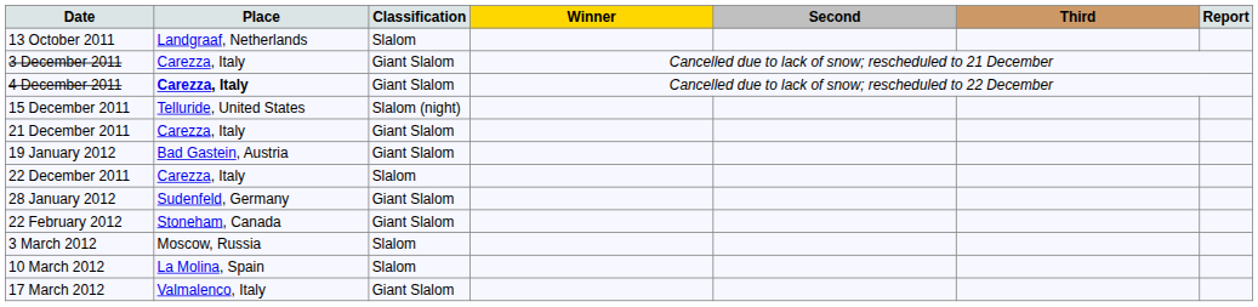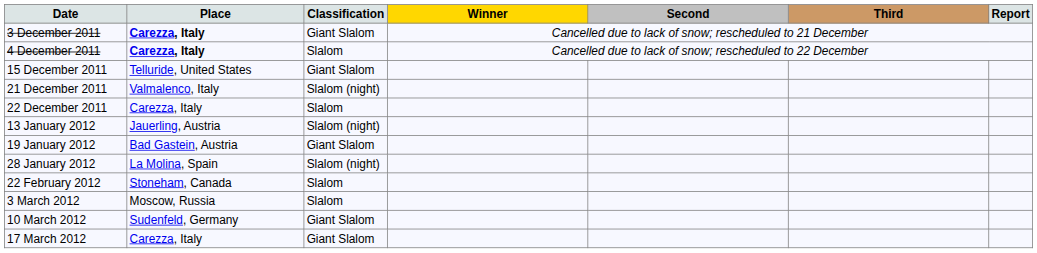- row: 13 October 2011 | Landgraaf, Netherlands | Slalom
3 December 2011 | Place: normal -> bold
4 December 2011 | Classification: Giant Slalom -> Slalom
15 December 2011 | Classification: Slalom (night) -> Giant Slalom
21 December 2011 | Place: Carezza, Italy -> Valmalenco, Italy
21 December 2011 | Classification: Giant Slalom -> Slalom (night)
rows swapped: 22 December 2011 <-> 19 January 2012
+ row: 13 January 2012 | Jauerling, Austria | Slalom (night)
28 January 2012 | Place: Sudenfeld, Germany -> La Molina, Spain
28 January 2012 | Classification: Giant Slalom -> Slalom (night)
22 February 2012 | Classification: Giant Slalom -> Slalom
10 March 2012 | Place: La Molina, Spain -> Sudenfeld, Germany
10 March 2012 | Classification: Slalom -> Giant Slalom
17 March 2012 | Place: Valmalenco, Italy -> Carezza, Italy
